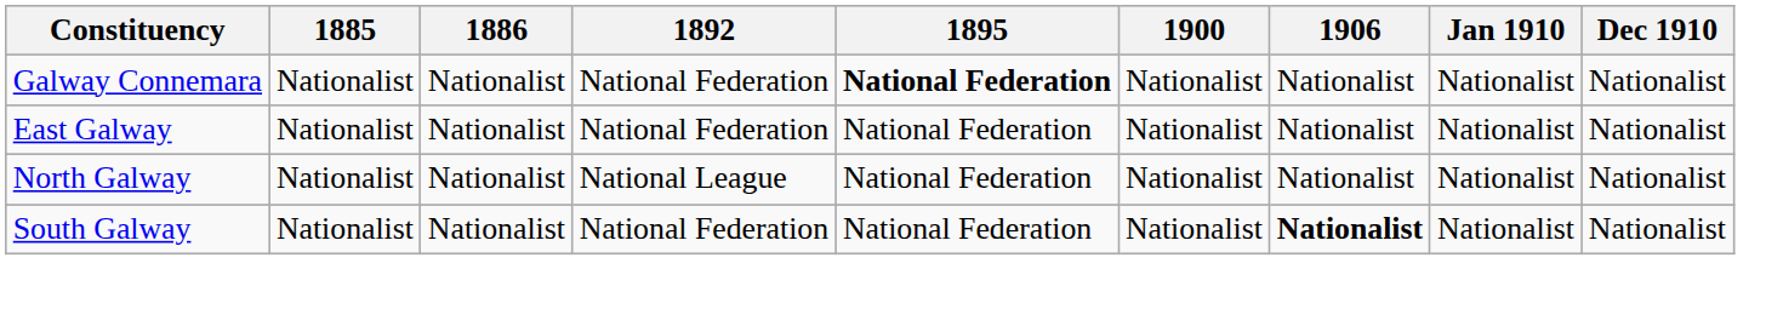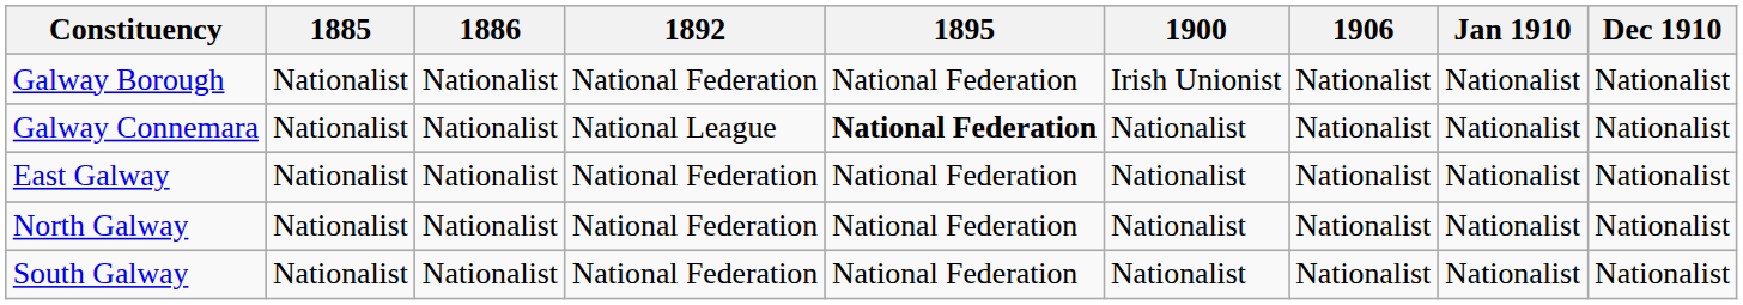+ row: Galway Borough | Nationalist | Nationalist | National Federation | National Federation | Irish Unionist | Nationalist | Nationalist | Nationalist
Galway Connemara | 1892: National Federation -> National League
North Galway | 1892: National League -> National Federation
South Galway | 1906: bold -> normal
